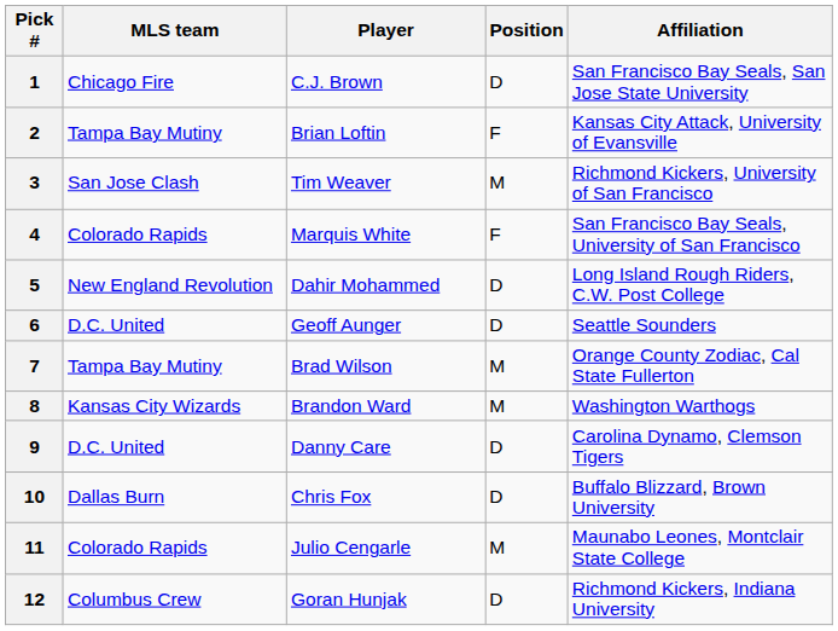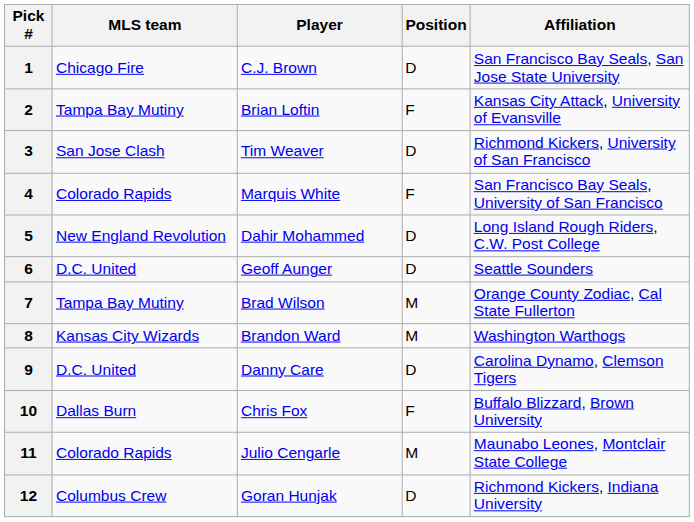3 | Position: M -> D
10 | Position: D -> F
